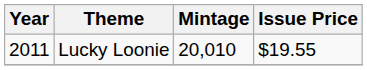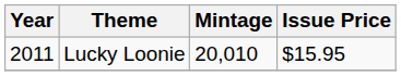Lucky Loonie | Issue Price: $19.55 -> $15.95
